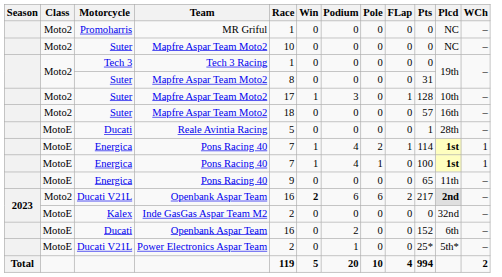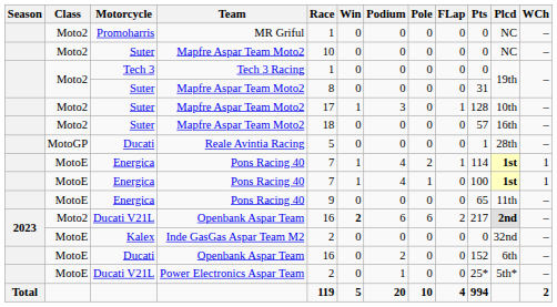Reale Avintia Racing | Class: MotoE -> MotoGP
